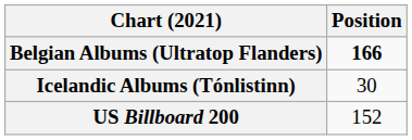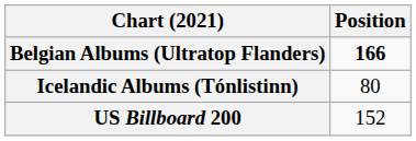Icelandic Albums (Tónlistinn) | Position: 30 -> 80
